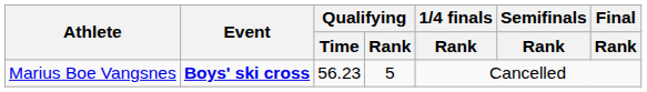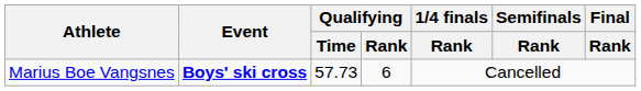Marius Boe Vangsnes | Qualifying / Time: 56.23 -> 57.73
Marius Boe Vangsnes | Qualifying / Rank: 5 -> 6
